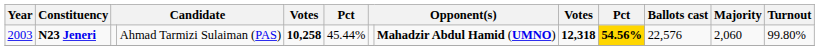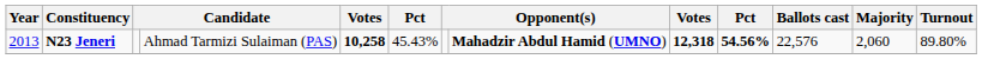N23 Jeneri | Year: 2003 -> 2013
N23 Jeneri | column 6: 45.44% -> 45.43%
N23 Jeneri | column 10: gold background -> no background
N23 Jeneri | Turnout: 99.80% -> 89.80%
